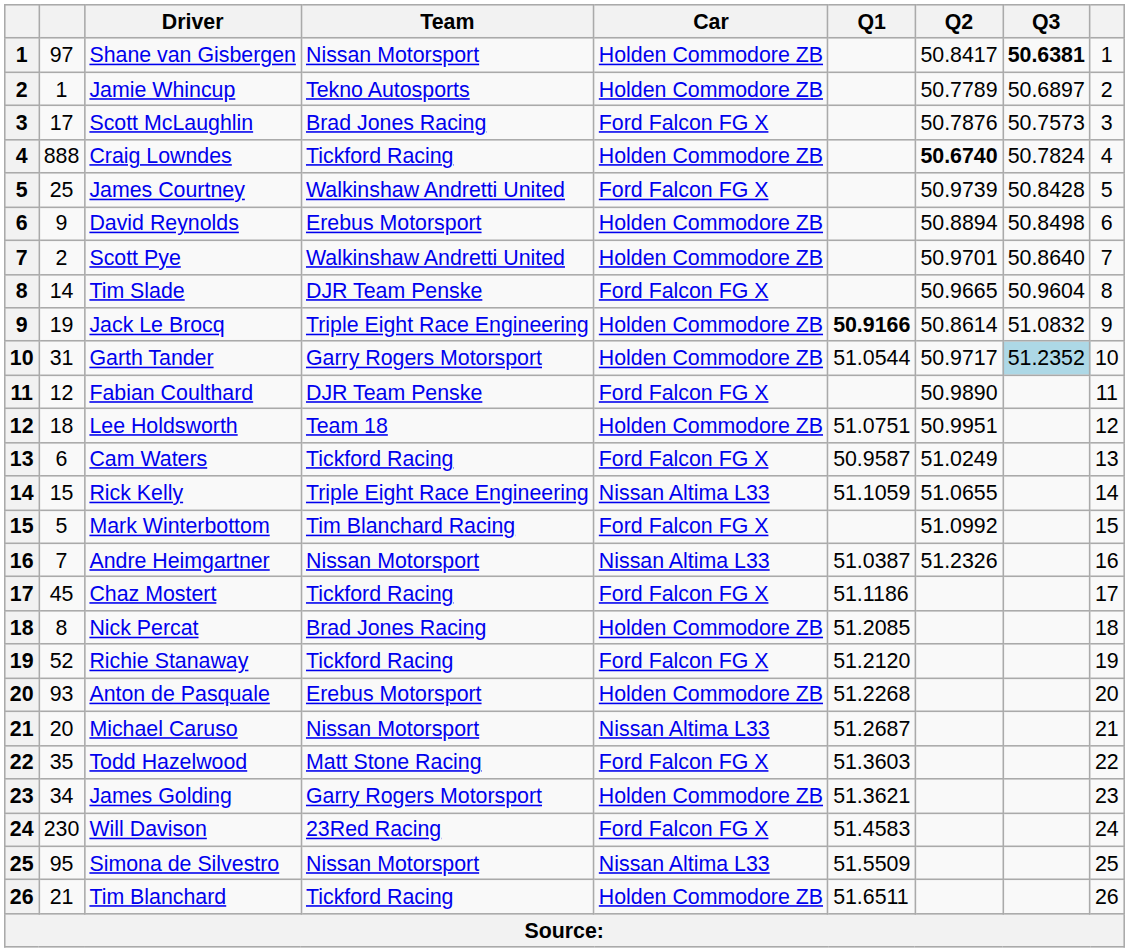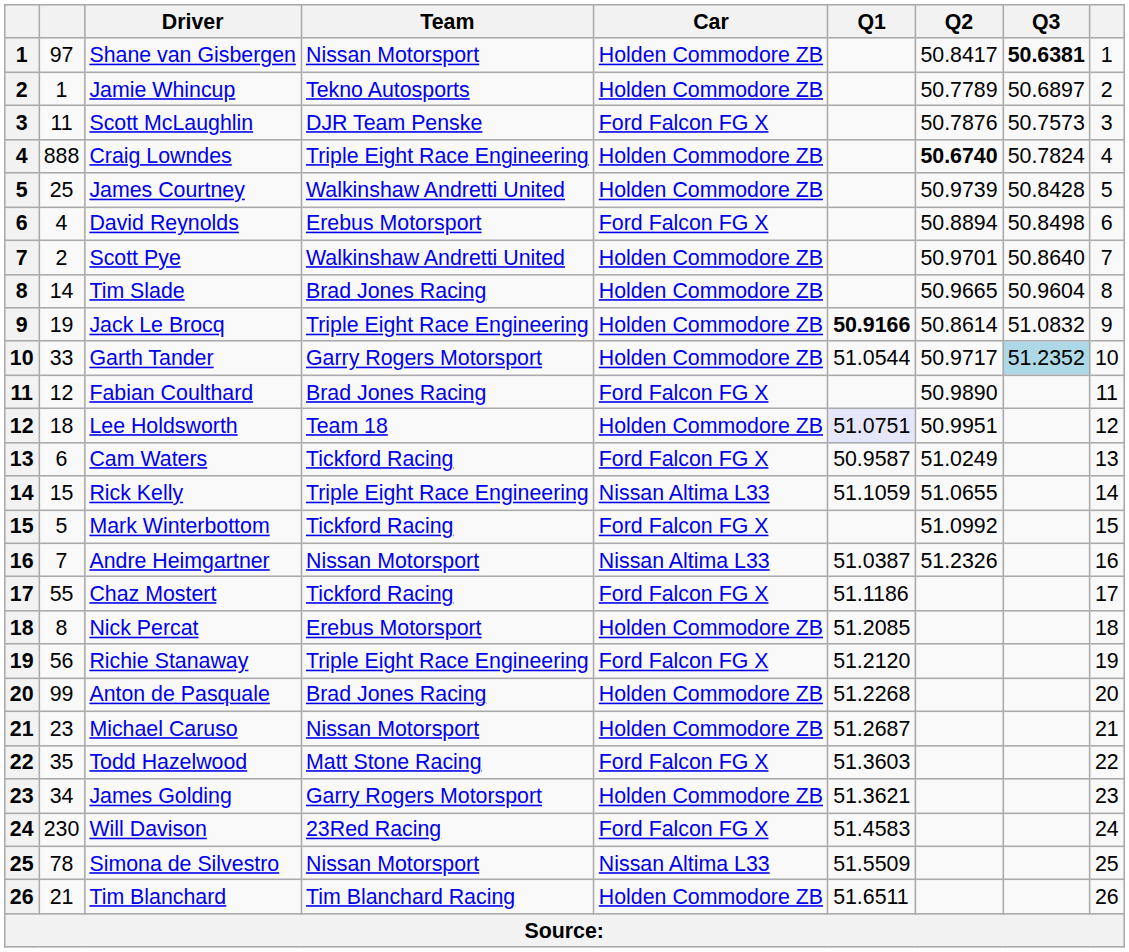Scott McLaughlin | column 2: 17 -> 11
Scott McLaughlin | Team: Brad Jones Racing -> DJR Team Penske
Craig Lowndes | Team: Tickford Racing -> Triple Eight Race Engineering
James Courtney | Car: Ford Falcon FG X -> Holden Commodore ZB
David Reynolds | column 2: 9 -> 4
David Reynolds | Car: Holden Commodore ZB -> Ford Falcon FG X
Tim Slade | Team: DJR Team Penske -> Brad Jones Racing
Tim Slade | Car: Ford Falcon FG X -> Holden Commodore ZB
Garth Tander | column 2: 31 -> 33
Fabian Coulthard | Team: DJR Team Penske -> Brad Jones Racing
Lee Holdsworth | Q1: no background -> lavender background
Mark Winterbottom | Team: Tim Blanchard Racing -> Tickford Racing
Chaz Mostert | column 2: 45 -> 55
Nick Percat | Team: Brad Jones Racing -> Erebus Motorsport
Richie Stanaway | column 2: 52 -> 56
Richie Stanaway | Team: Tickford Racing -> Triple Eight Race Engineering
Anton de Pasquale | column 2: 93 -> 99
Anton de Pasquale | Team: Erebus Motorsport -> Brad Jones Racing
Michael Caruso | column 2: 20 -> 23
Michael Caruso | Car: Nissan Altima L33 -> Holden Commodore ZB
Simona de Silvestro | column 2: 95 -> 78
Tim Blanchard | Team: Tickford Racing -> Tim Blanchard Racing
